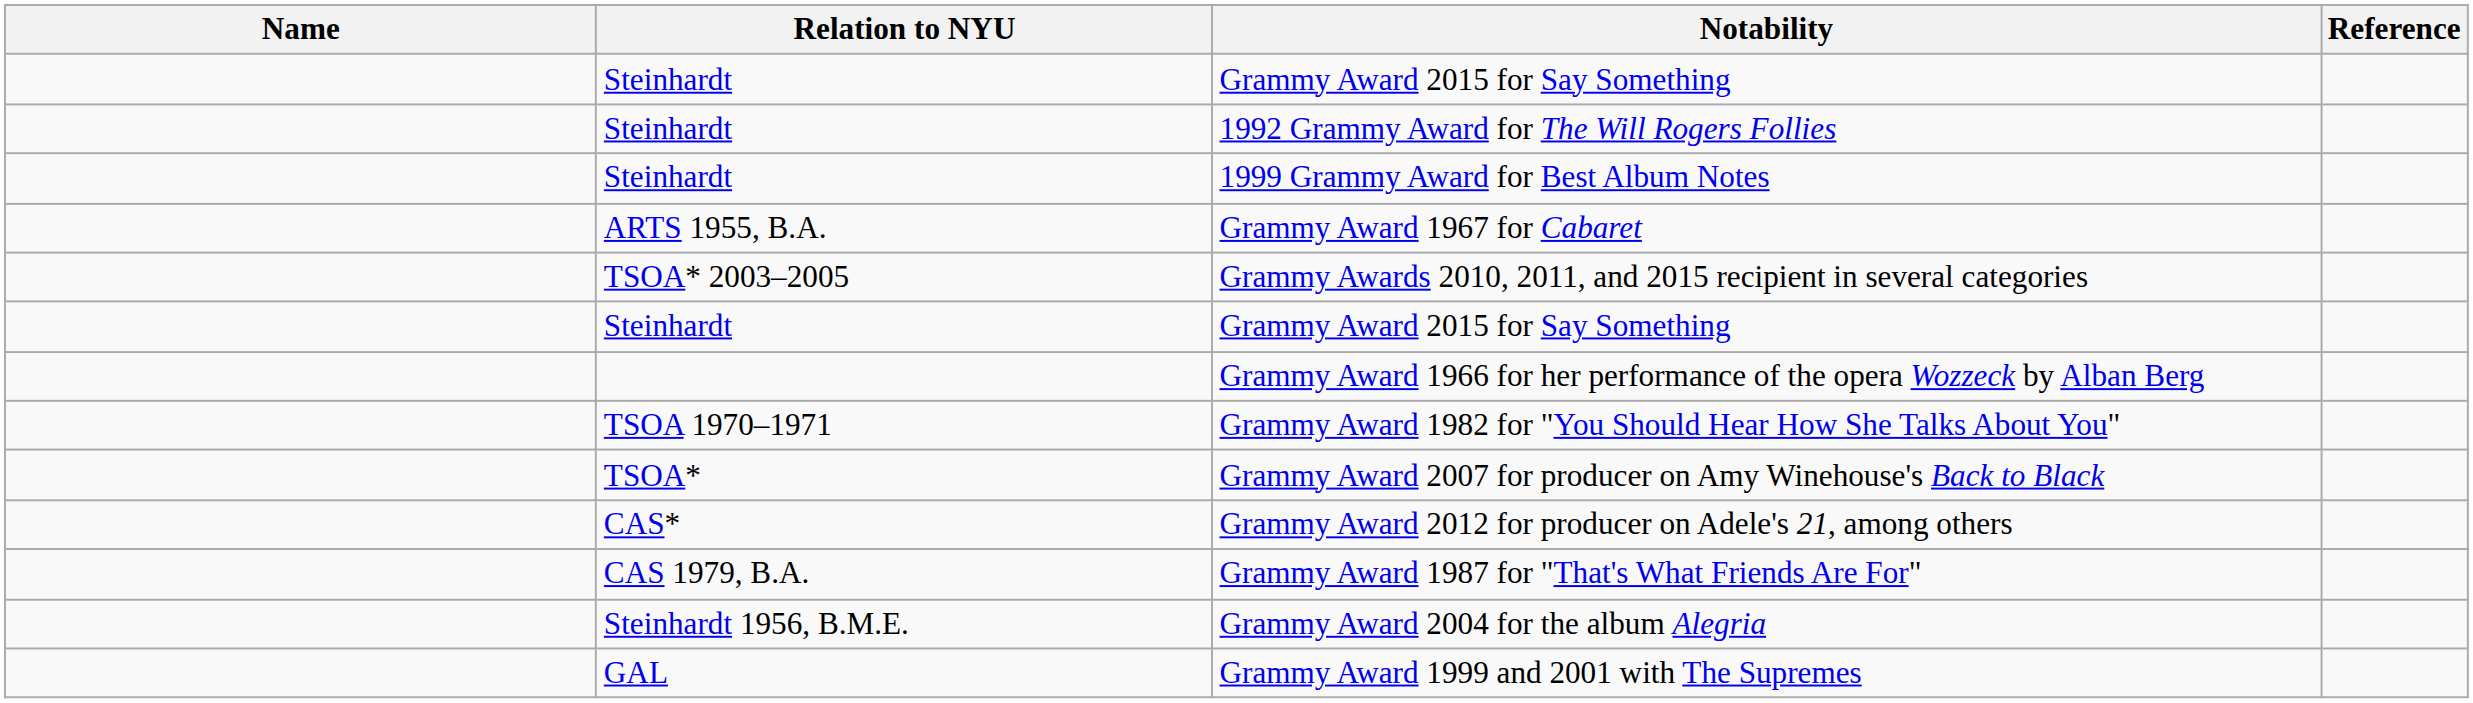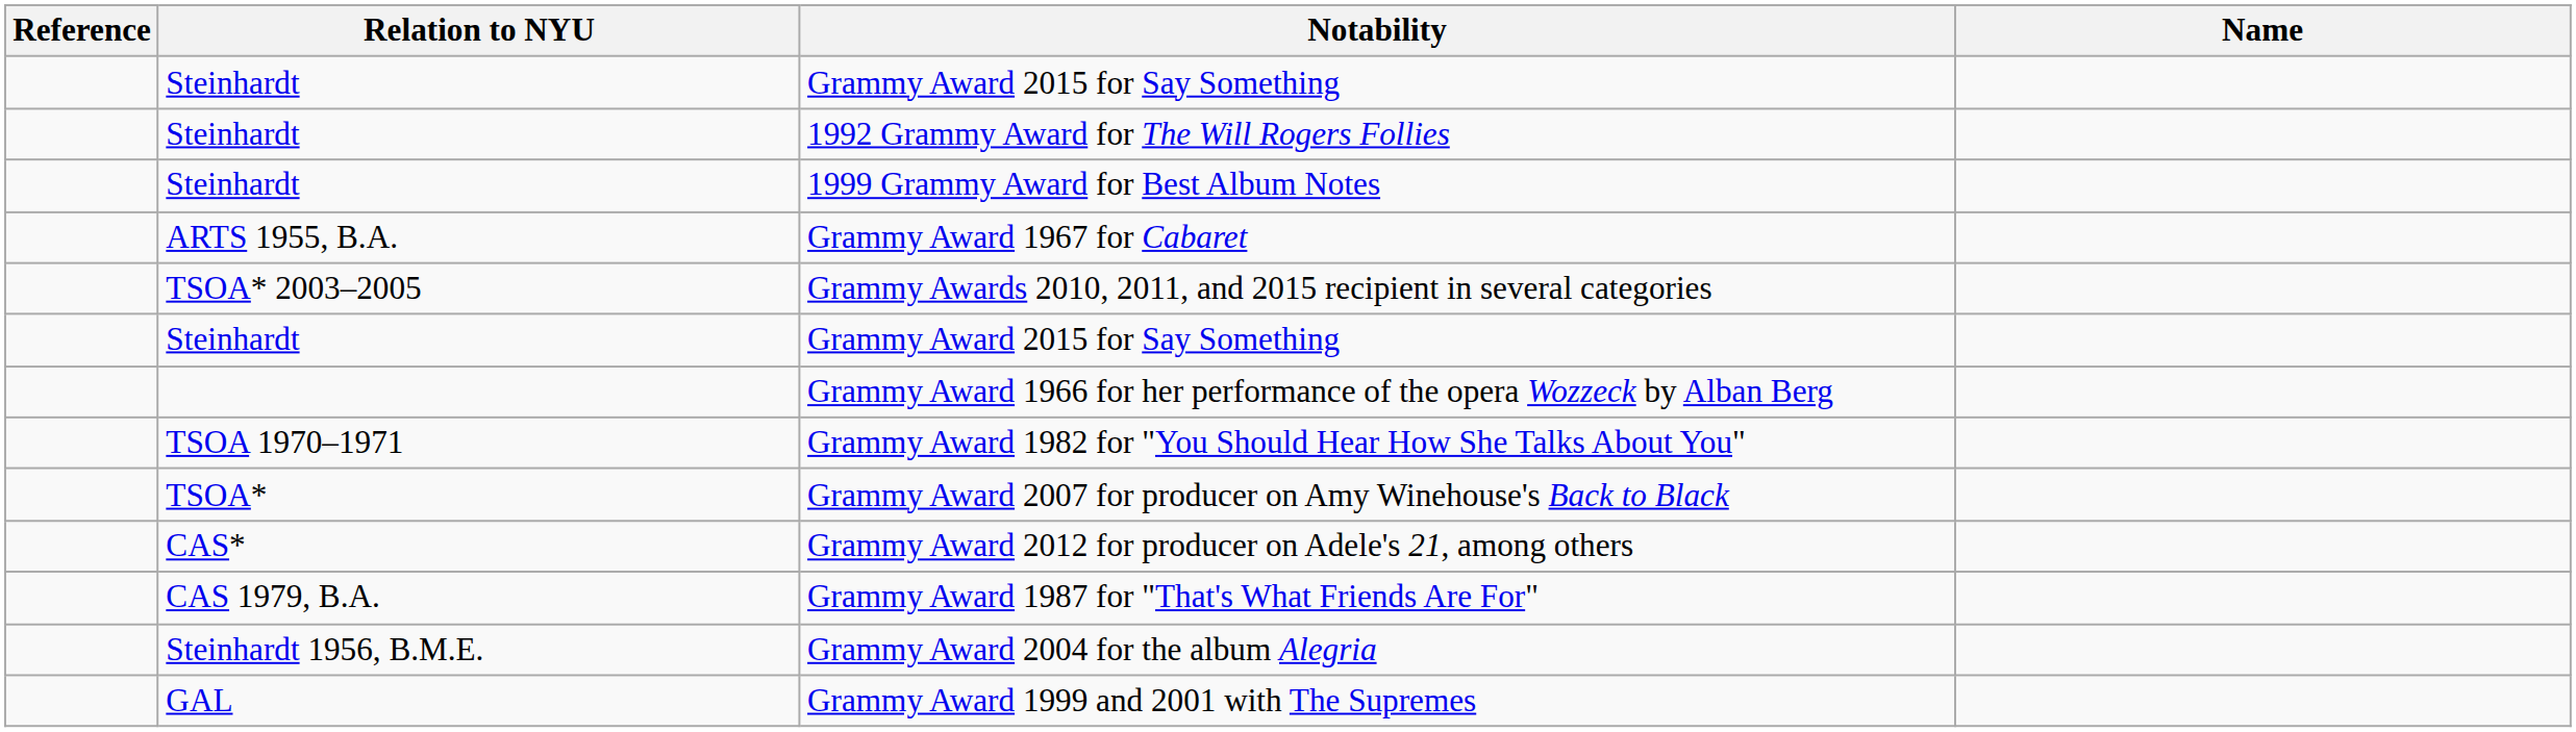columns swapped: Name <-> Reference
